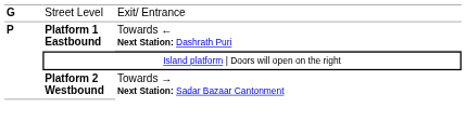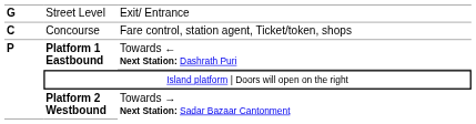+ row: C | Concourse | Fare control, station agent, Ticket/token, shops
